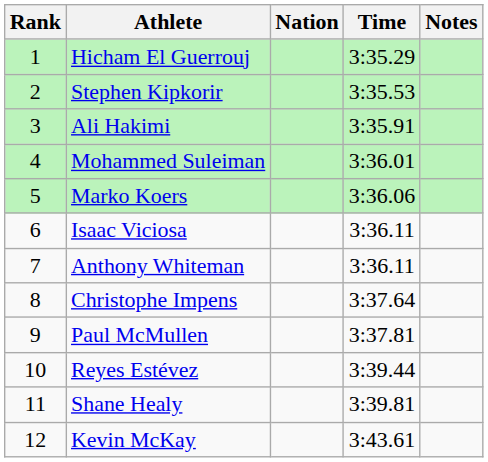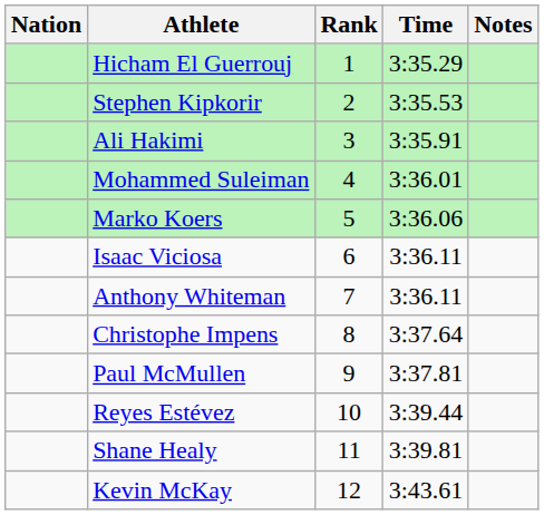columns swapped: Rank <-> Nation
